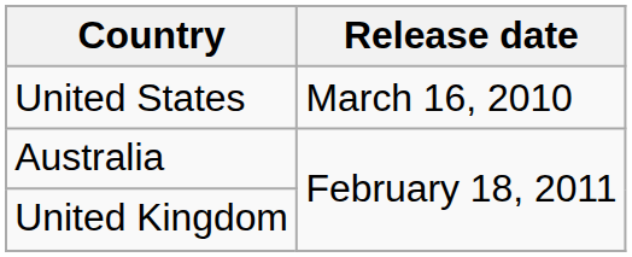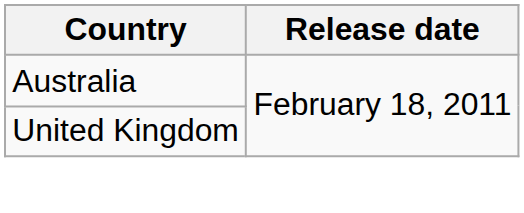- row: United States | March 16, 2010
